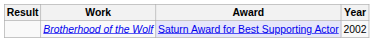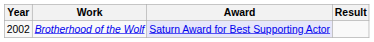columns swapped: Year <-> Result
